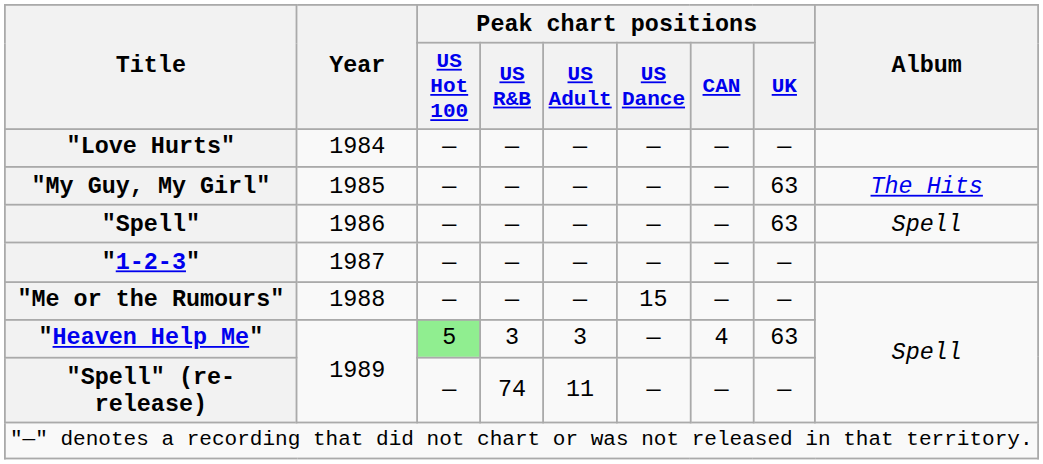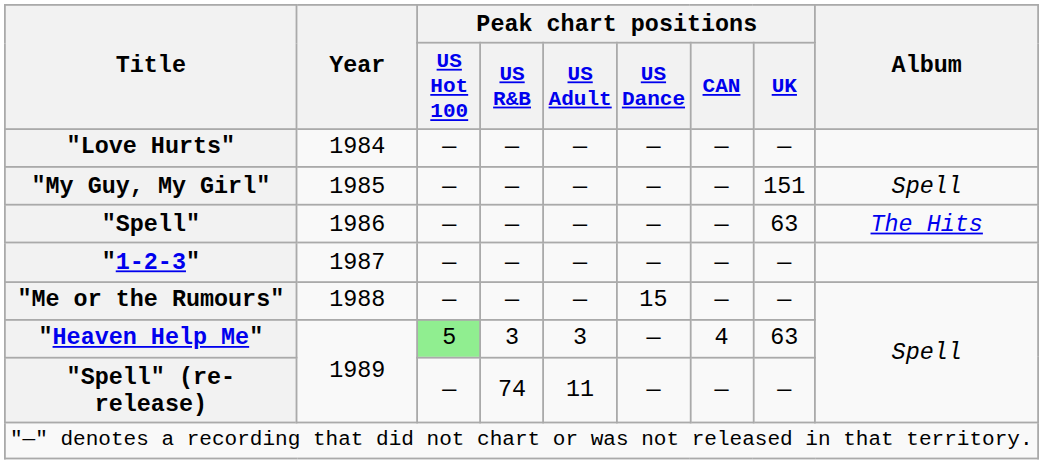"My Guy, My Girl" | Peak chart positions / UK: 63 -> 151
"My Guy, My Girl" | Album: The Hits -> Spell
"Spell" | Album: Spell -> The Hits
